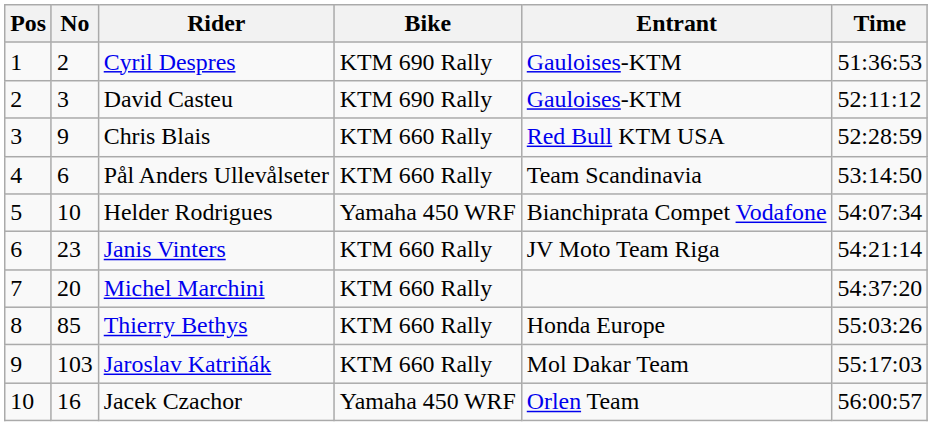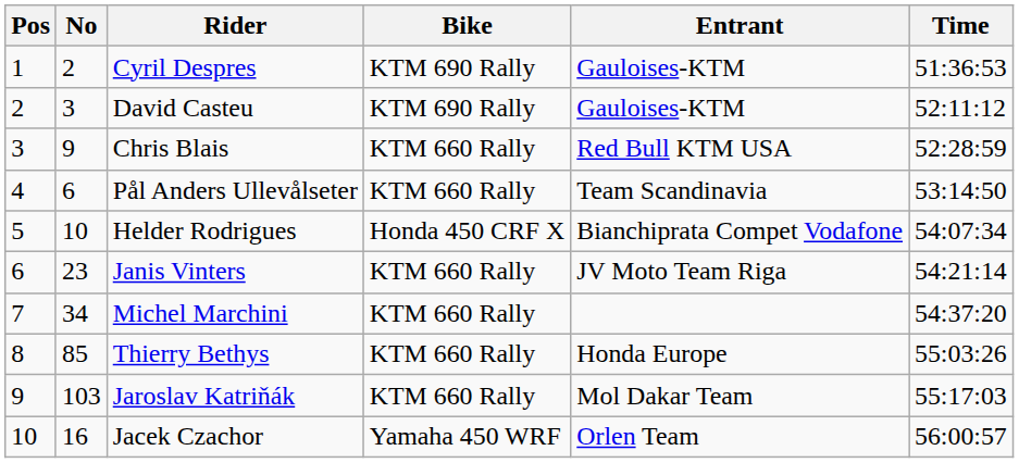Helder Rodrigues | Bike: Yamaha 450 WRF -> Honda 450 CRF X
Michel Marchini | No: 20 -> 34
